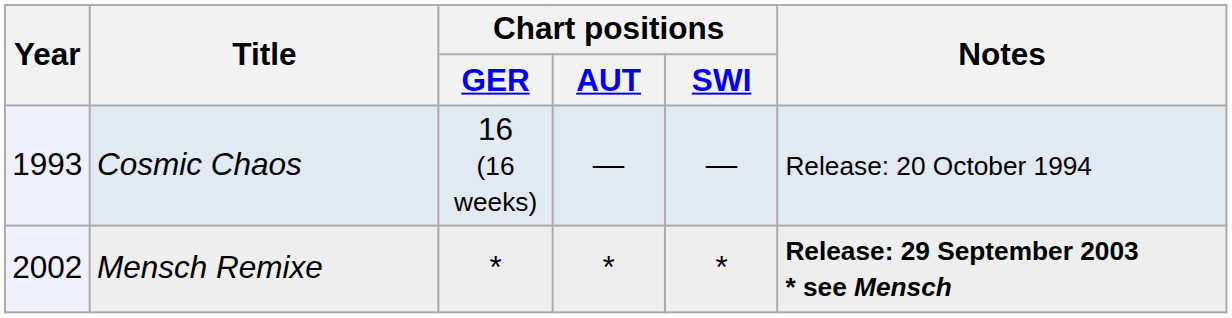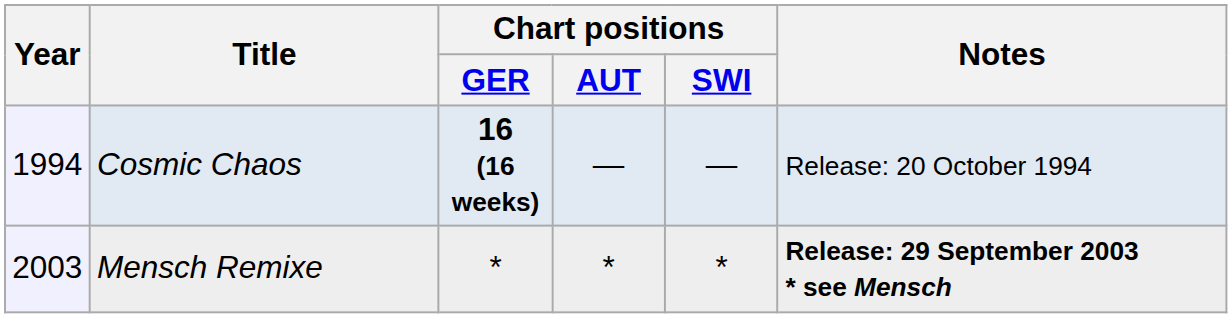Cosmic Chaos | Year: 1993 -> 1994
Cosmic Chaos | Chart positions / GER: normal -> bold
Mensch Remixe | Year: 2002 -> 2003
